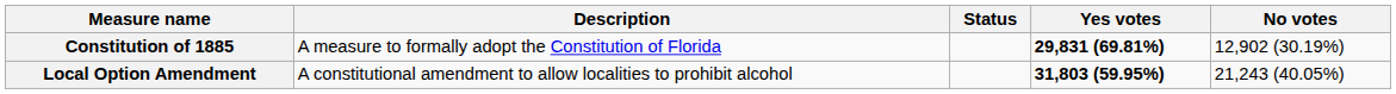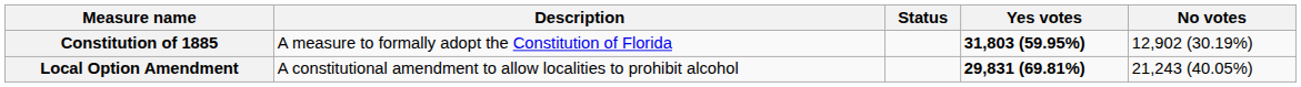Constitution of 1885 | Yes votes: 29,831 (69.81%) -> 31,803 (59.95%)
Local Option Amendment | Yes votes: 31,803 (59.95%) -> 29,831 (69.81%)
